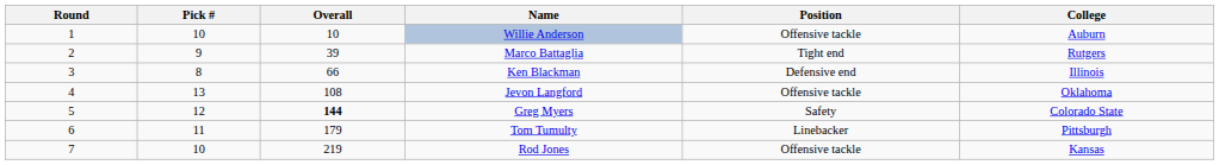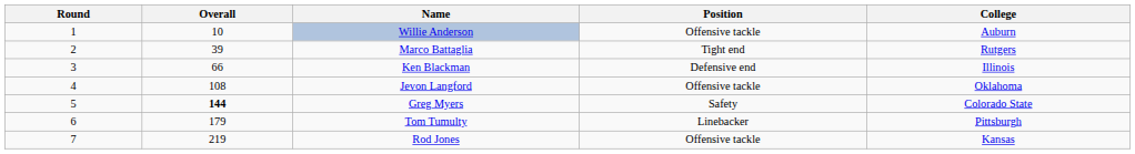- column: Pick # | 10 | 9 | 8 | 13 | 12 | 11 | 10
